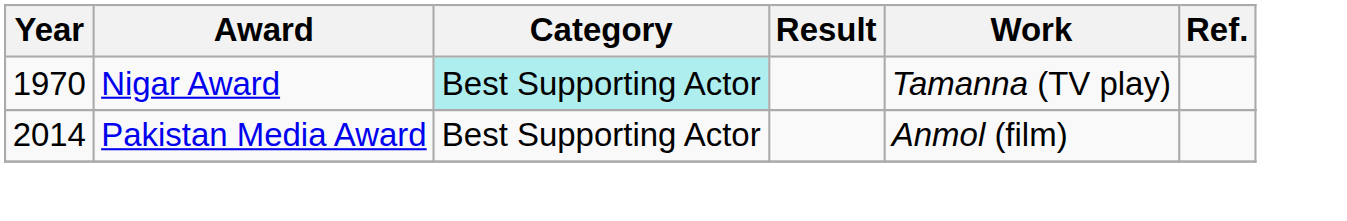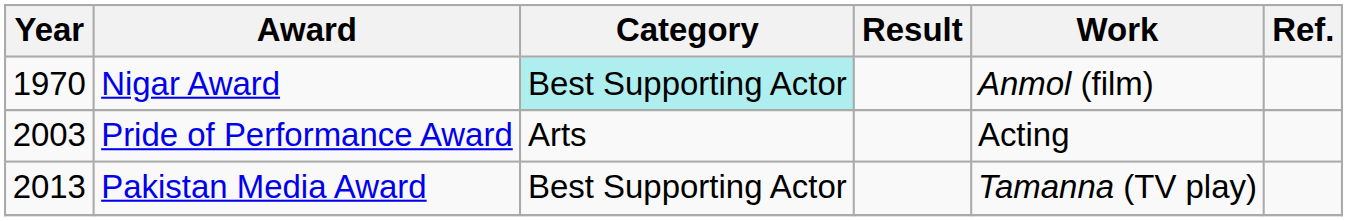Nigar Award | Work: Tamanna (TV play) -> Anmol (film)
+ row: 2003 | Pride of Performance Award | Arts | Acting
Pakistan Media Award | Year: 2014 -> 2013
Pakistan Media Award | Work: Anmol (film) -> Tamanna (TV play)
